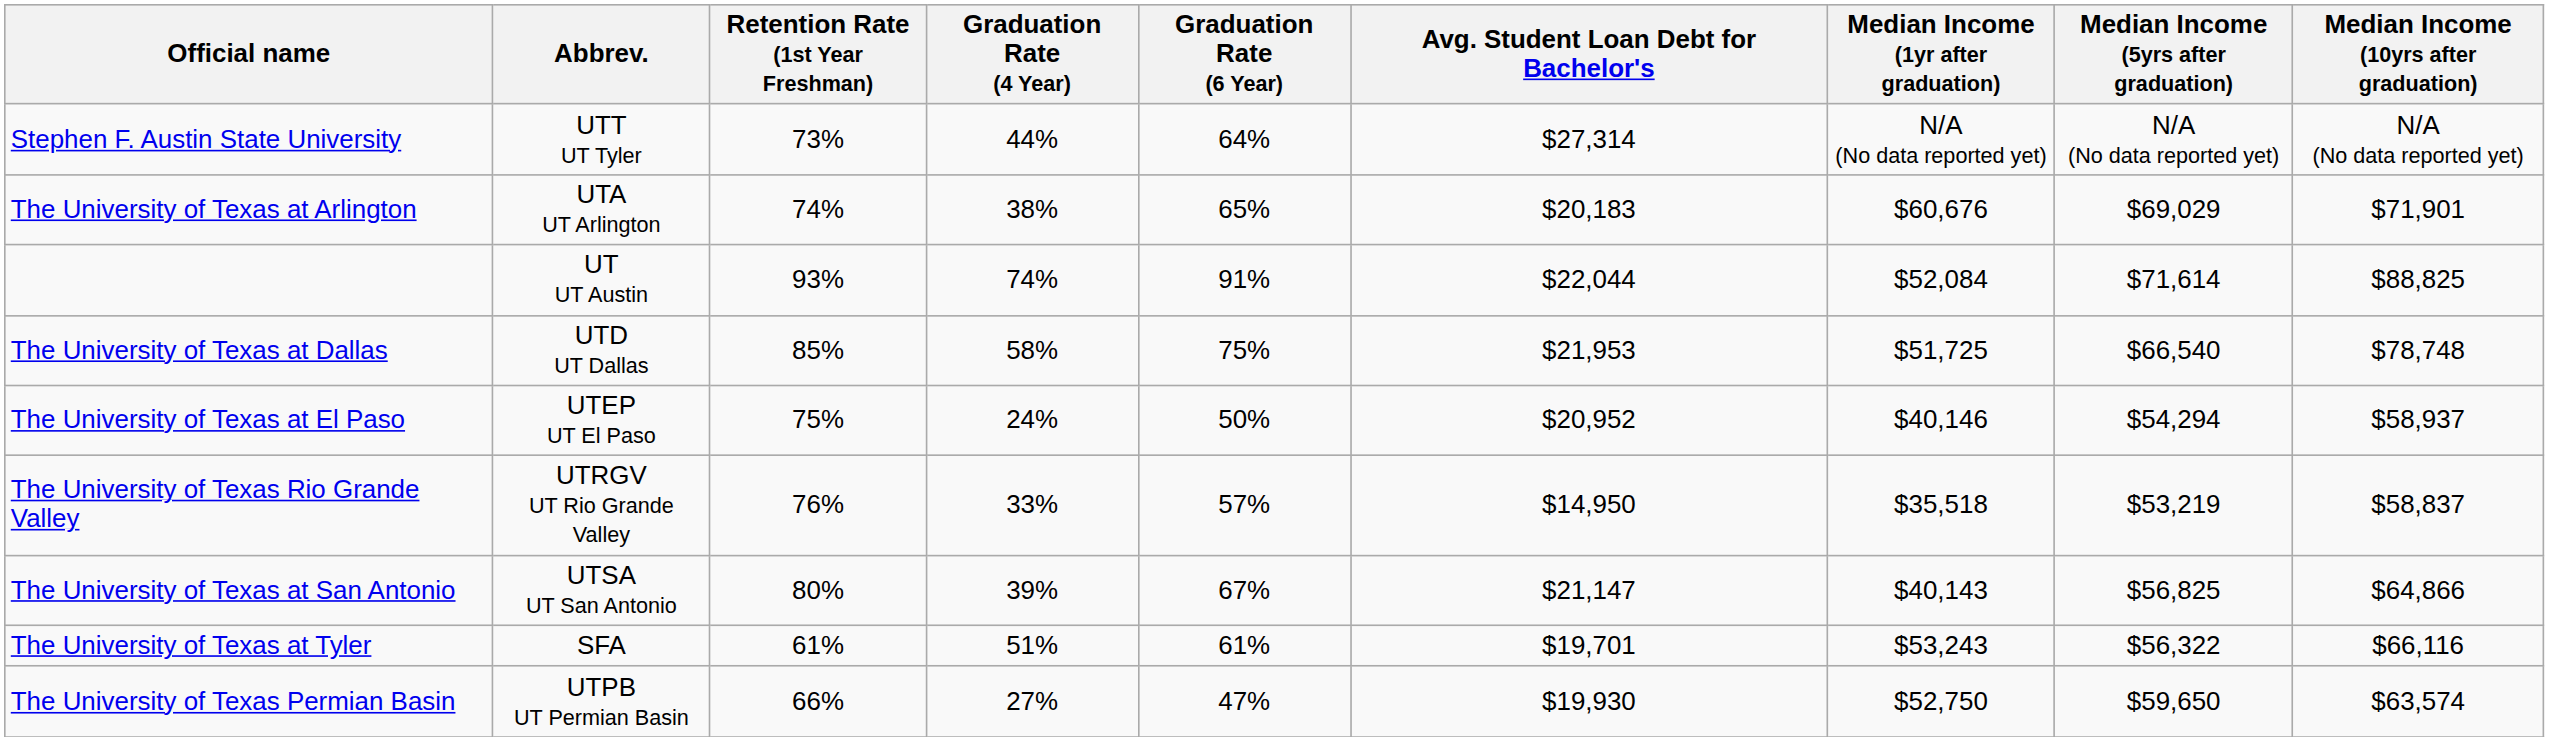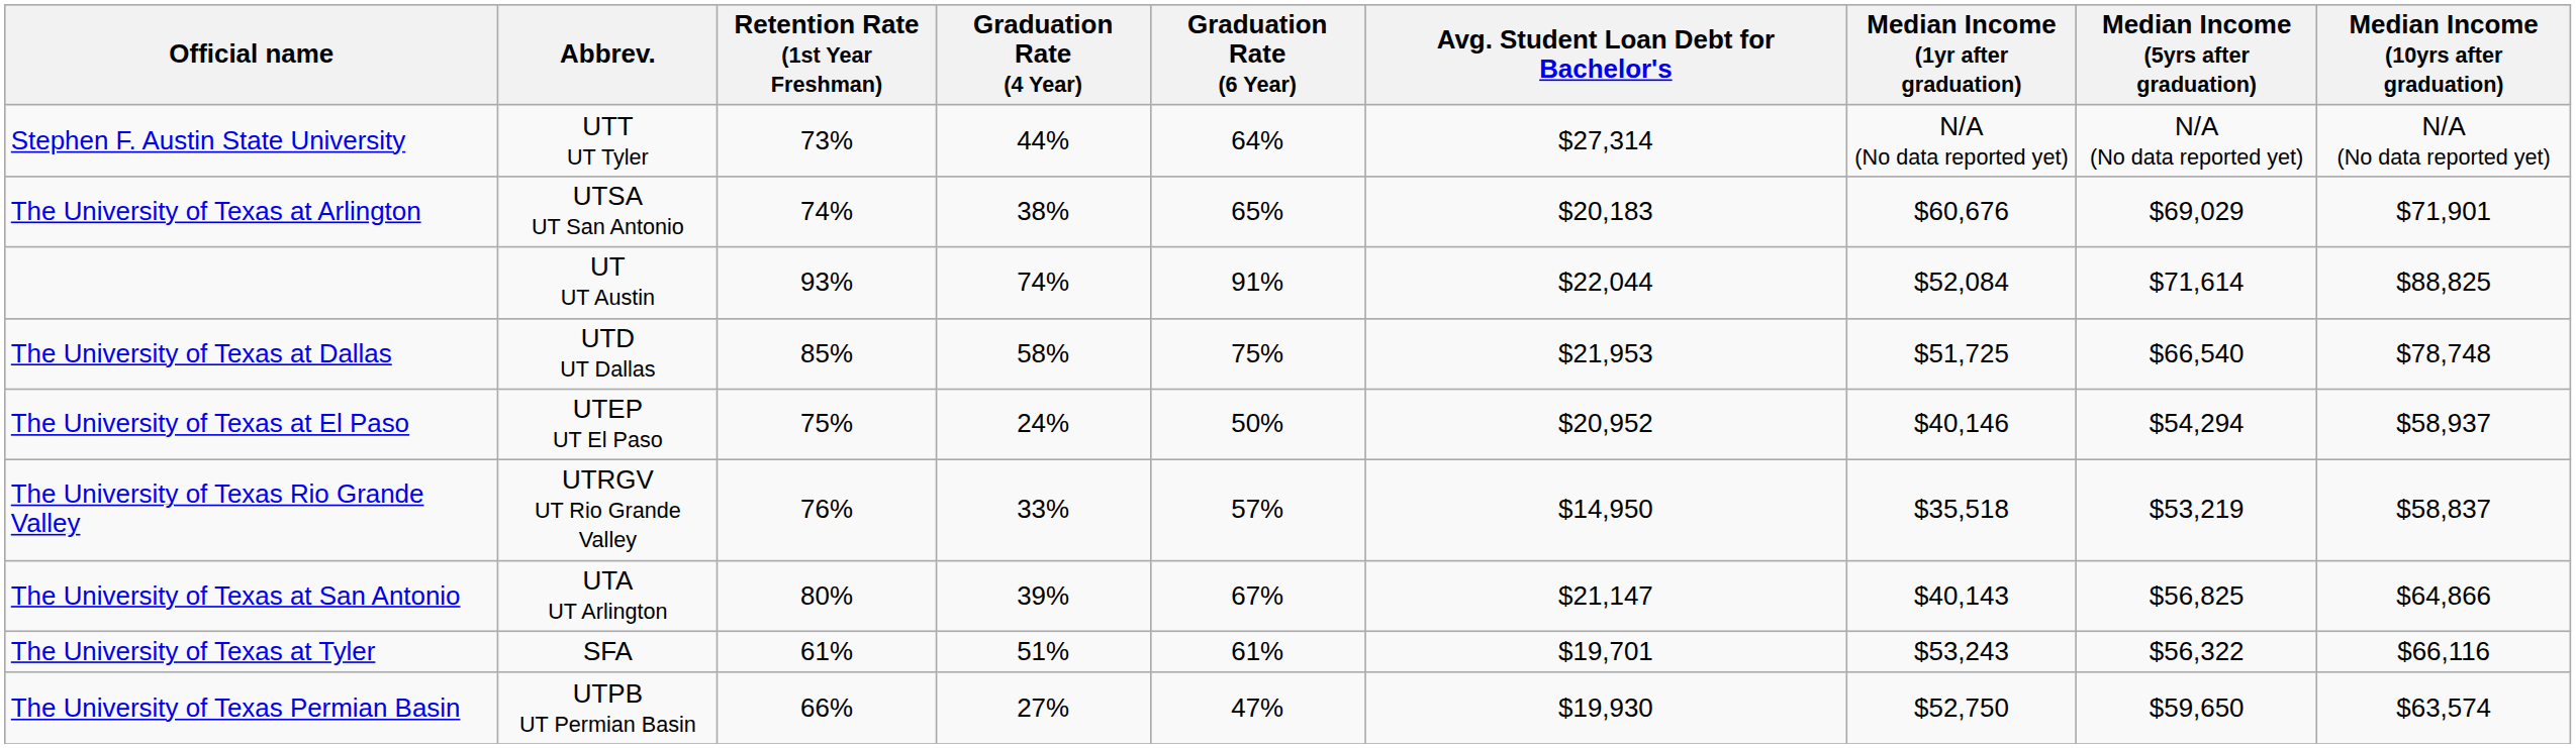The University of Texas at Arlington | Abbrev.: UTA UT Arlington -> UTSA UT San Antonio
The University of Texas at San Antonio | Abbrev.: UTSA UT San Antonio -> UTA UT Arlington
